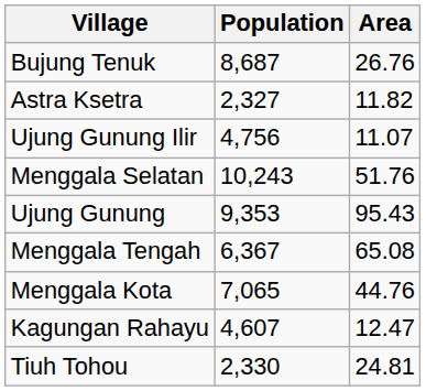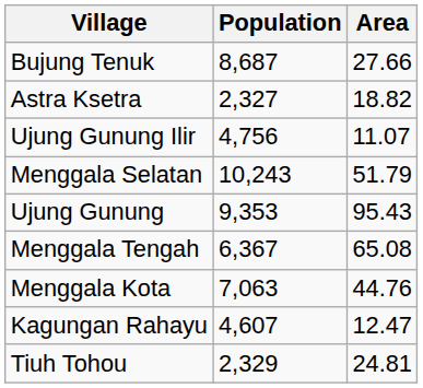Bujung Tenuk | Area: 26.76 -> 27.66
Astra Ksetra | Area: 11.82 -> 18.82
Menggala Selatan | Area: 51.76 -> 51.79
Menggala Kota | Population: 7,065 -> 7,063
Tiuh Tohou | Population: 2,330 -> 2,329
